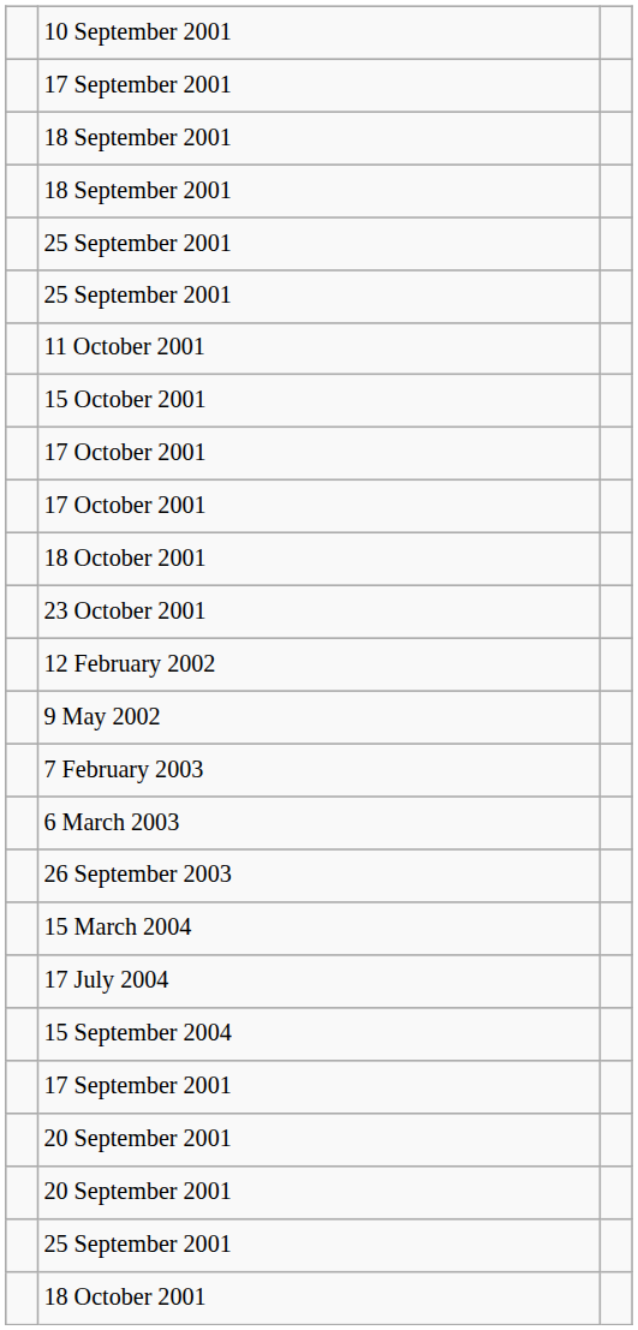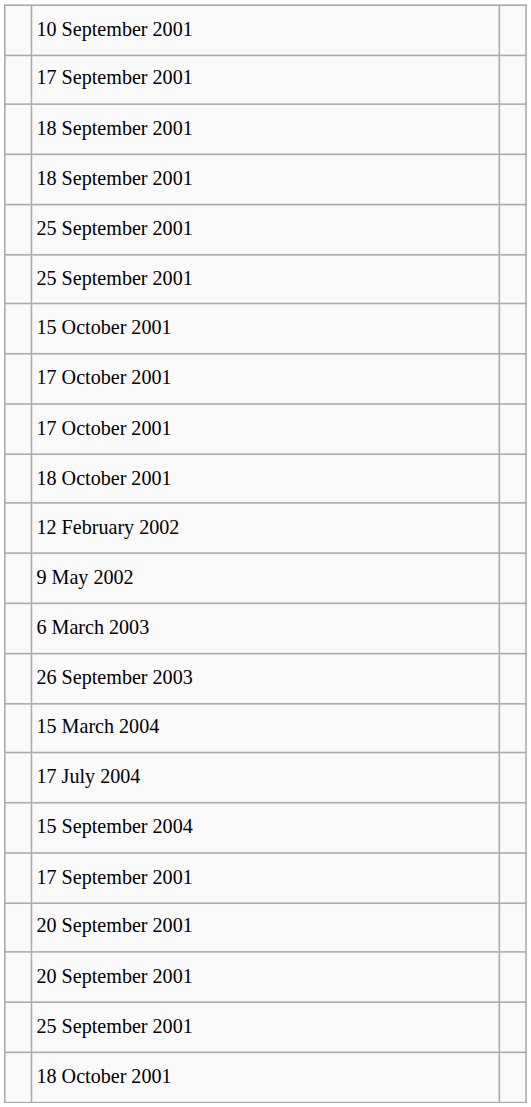- row: 11 October 2001
- row: 23 October 2001
- row: 7 February 2003
